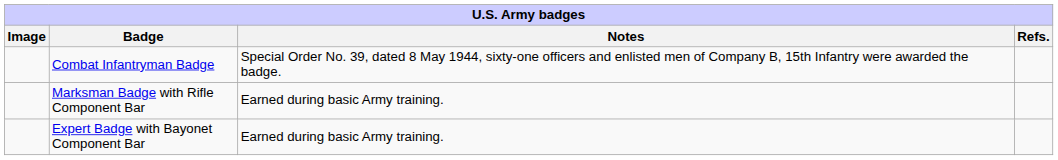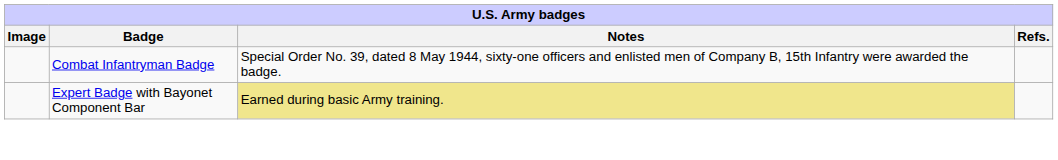- row: Marksman Badge with Rifle Component Bar | Earned during basic Army training.
Expert Badge with Bayonet Component Bar | Notes: no background -> khaki background
